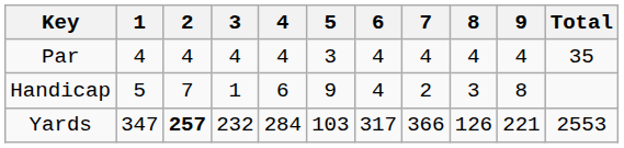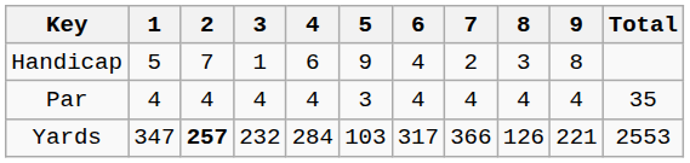rows swapped: Par <-> Handicap
